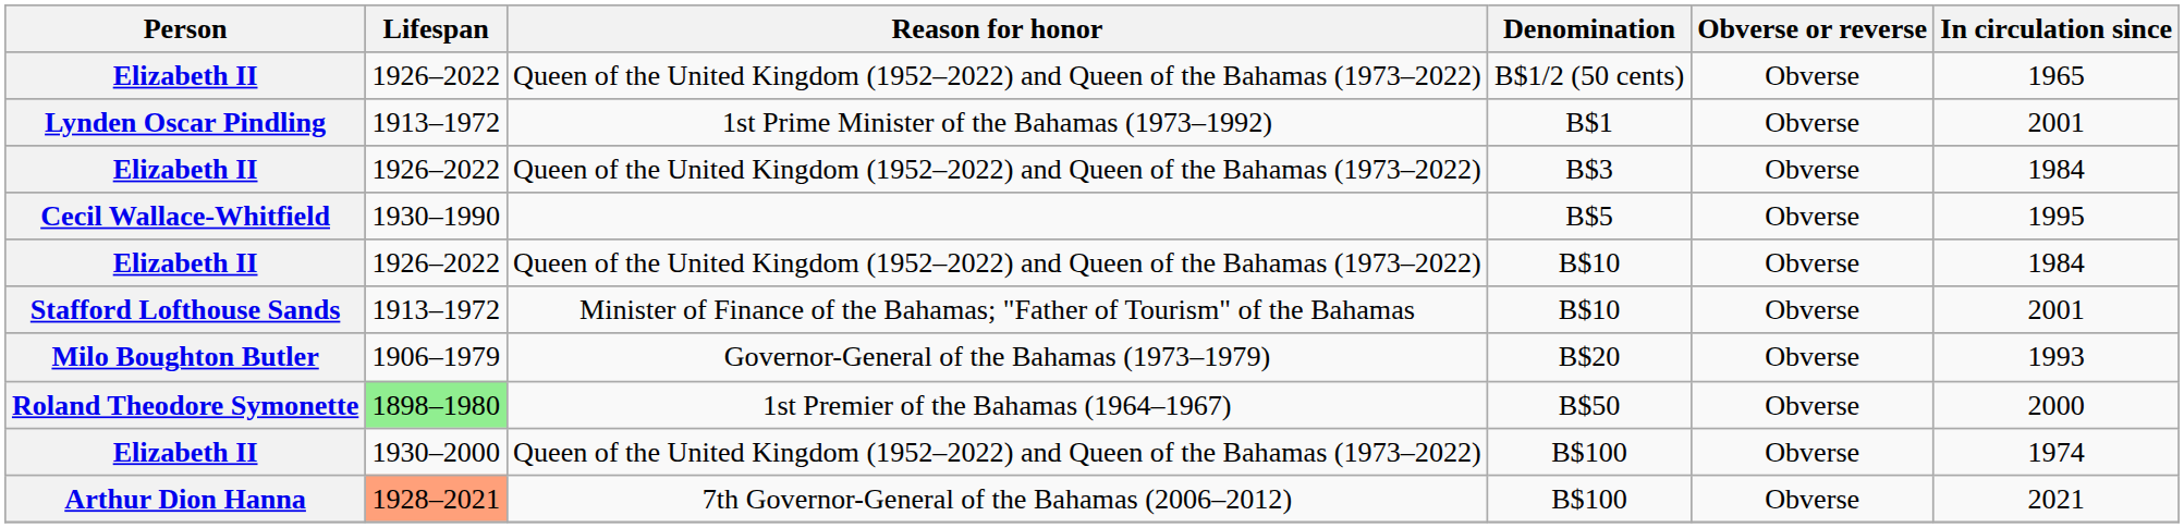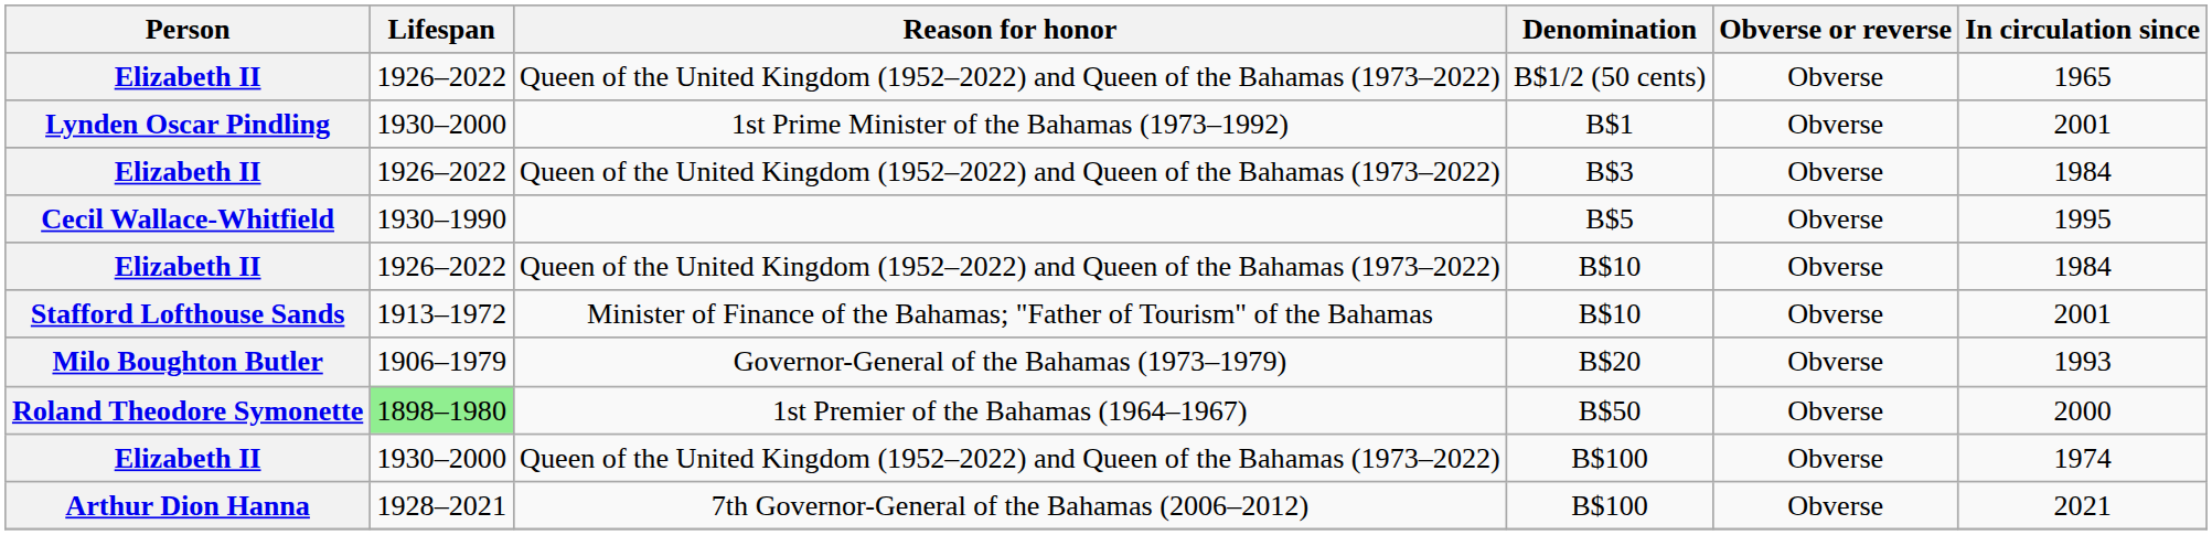B$1 | Lifespan: 1913–1972 -> 1930–2000
Arthur Dion Hanna / B$100 | Lifespan: lightsalmon background -> no background
